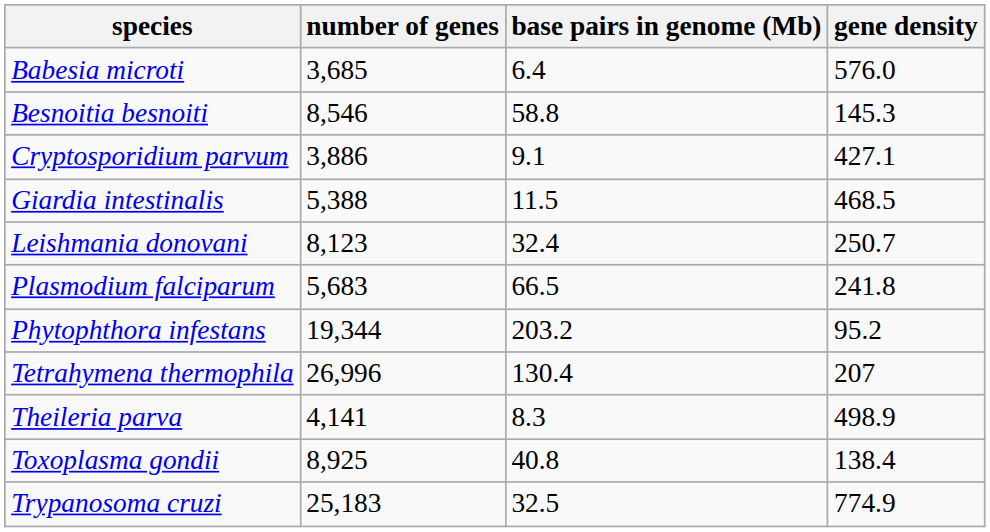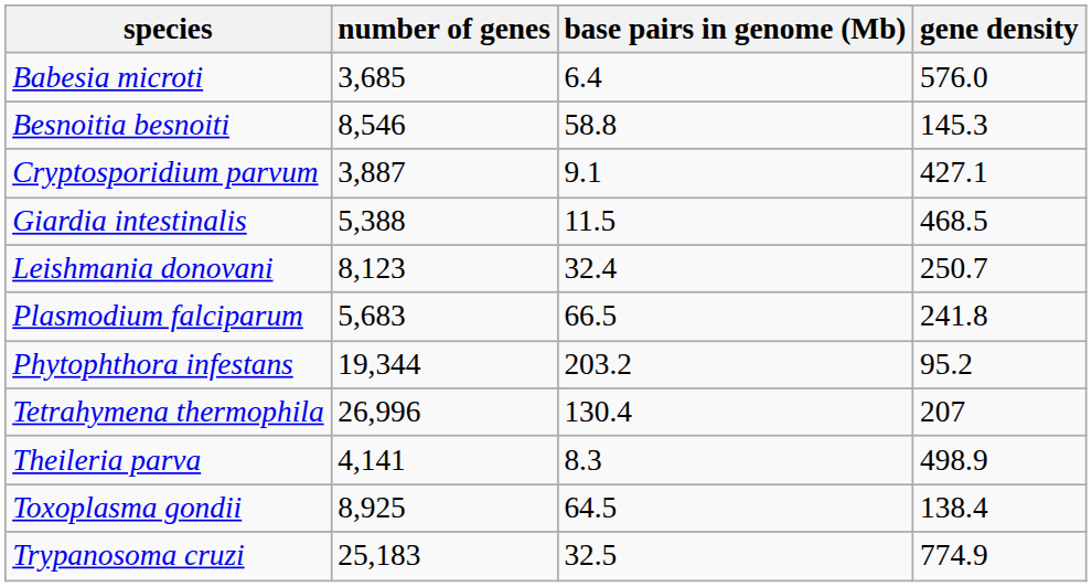Cryptosporidium parvum | number of genes: 3,886 -> 3,887
Toxoplasma gondii | base pairs in genome (Mb): 40.8 -> 64.5
